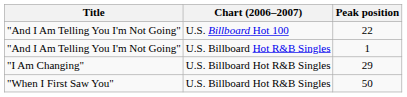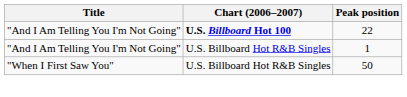22 | Chart (2006–2007): normal -> bold
- row: "I Am Changing" | U.S. Billboard Hot R&B Singles | 29
